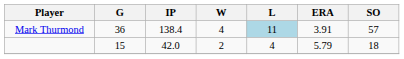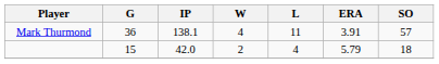Mark Thurmond | IP: 138.4 -> 138.1
Mark Thurmond | L: lightblue background -> no background
